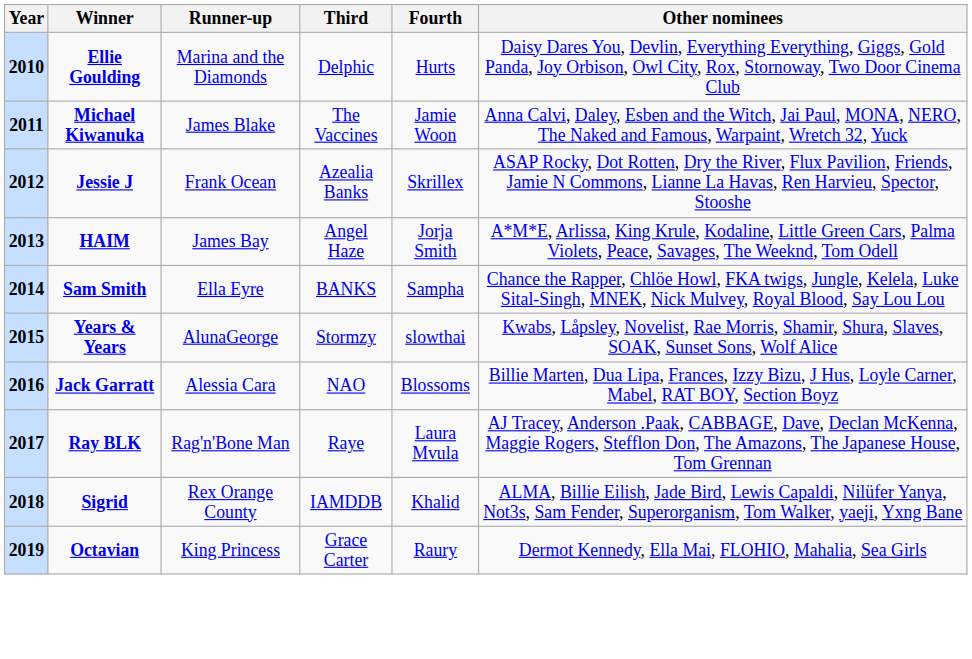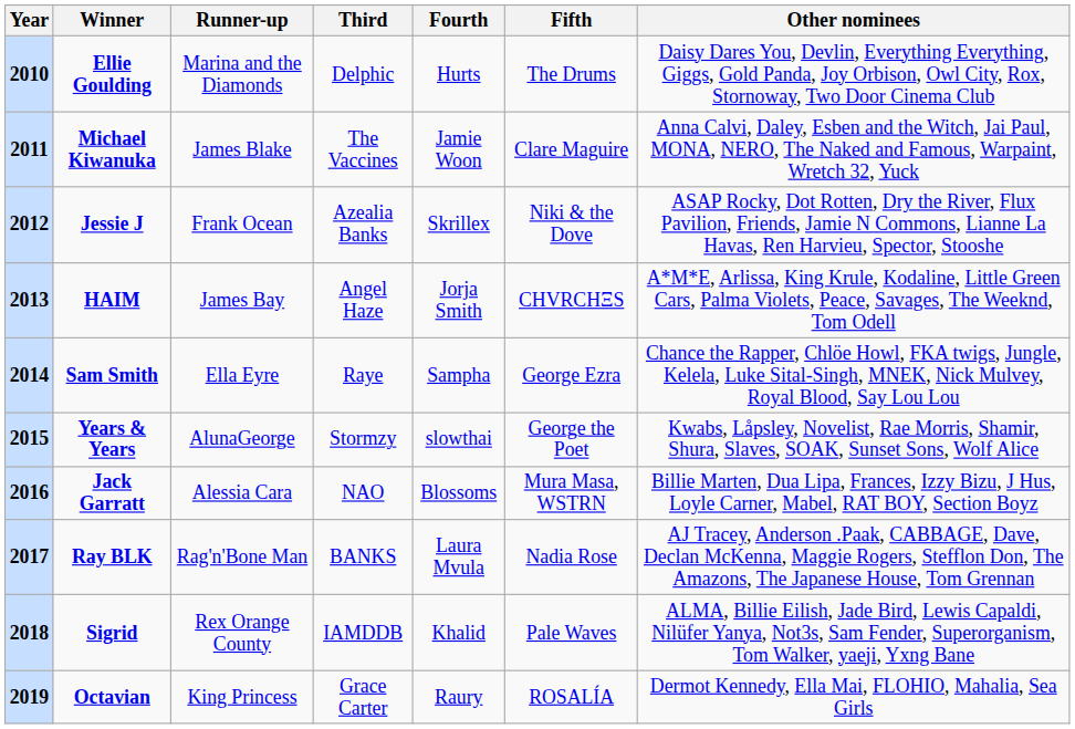+ column: Fifth | The Drums | Clare Maguire | Niki & the Dove | CHVRCHΞS | George Ezra | George the Poet | Mura Masa, WSTRN | Nadia Rose | Pale Waves | ROSALÍA
2014 | Third: BANKS -> Raye
2017 | Third: Raye -> BANKS
